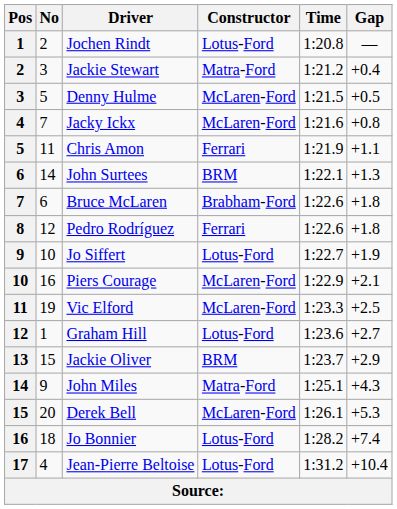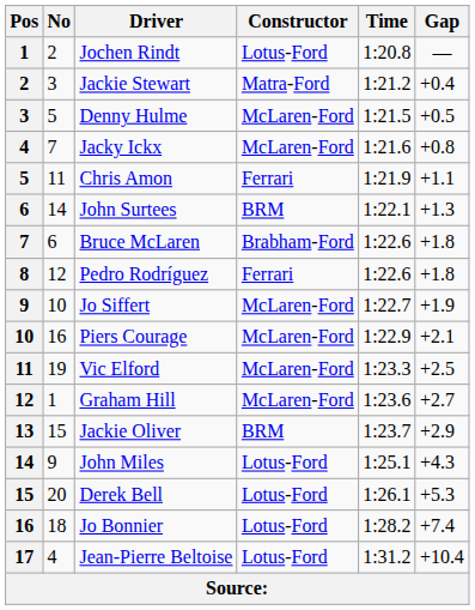Jo Siffert | Constructor: Lotus-Ford -> McLaren-Ford
Graham Hill | Constructor: Lotus-Ford -> McLaren-Ford
John Miles | Constructor: Matra-Ford -> Lotus-Ford
Derek Bell | Constructor: McLaren-Ford -> Lotus-Ford
